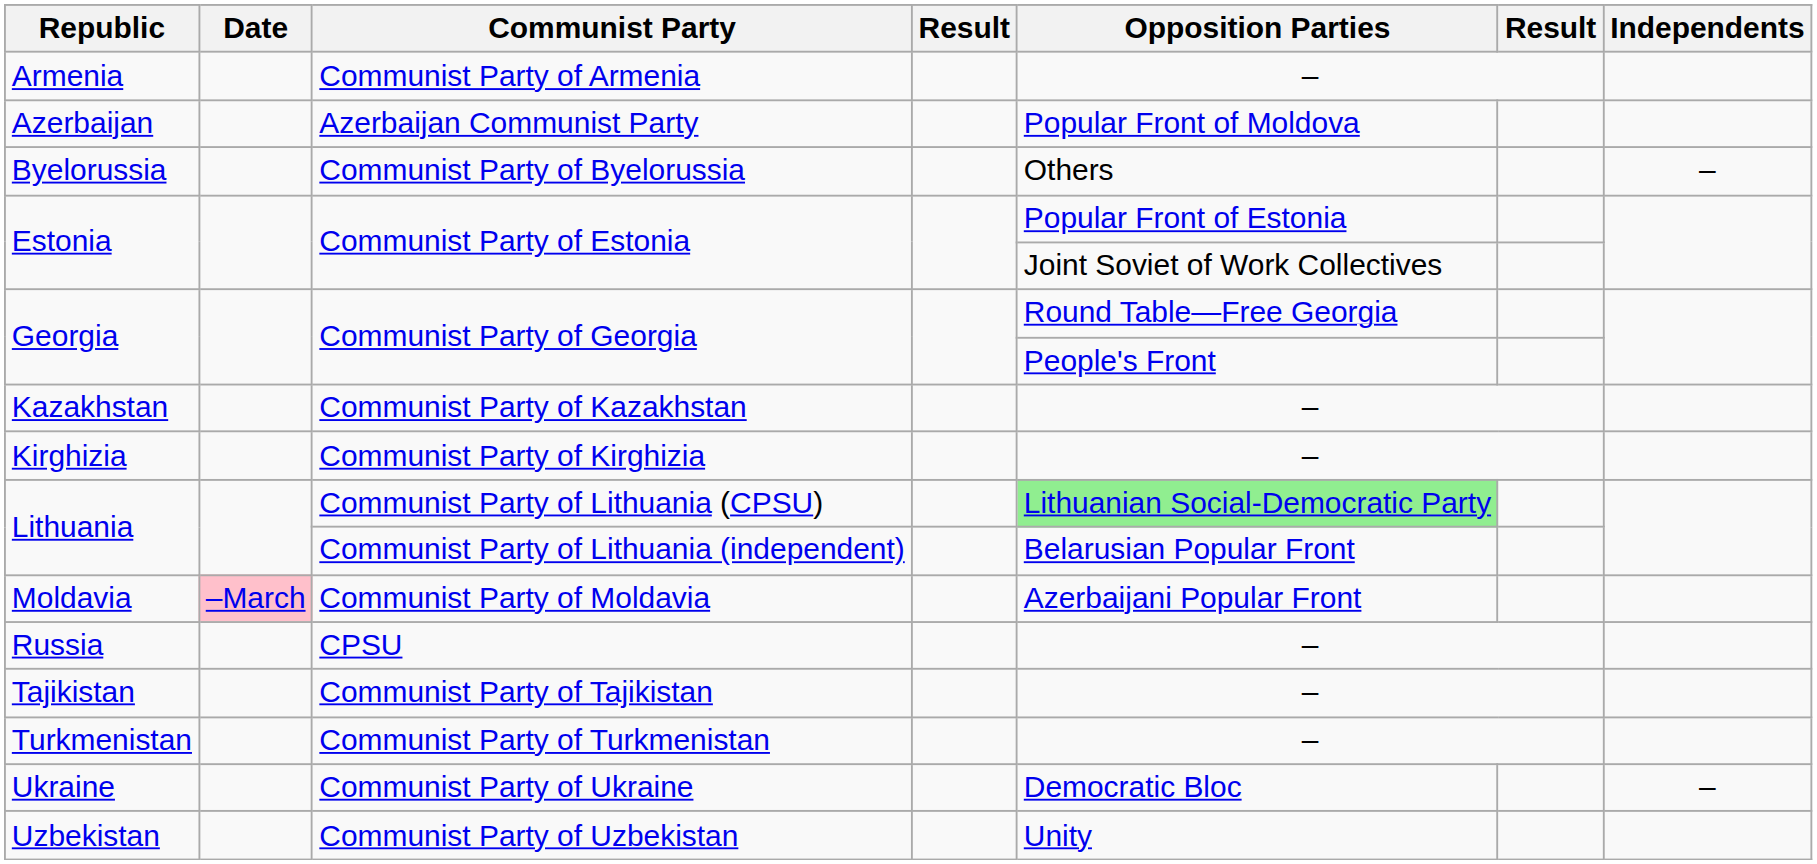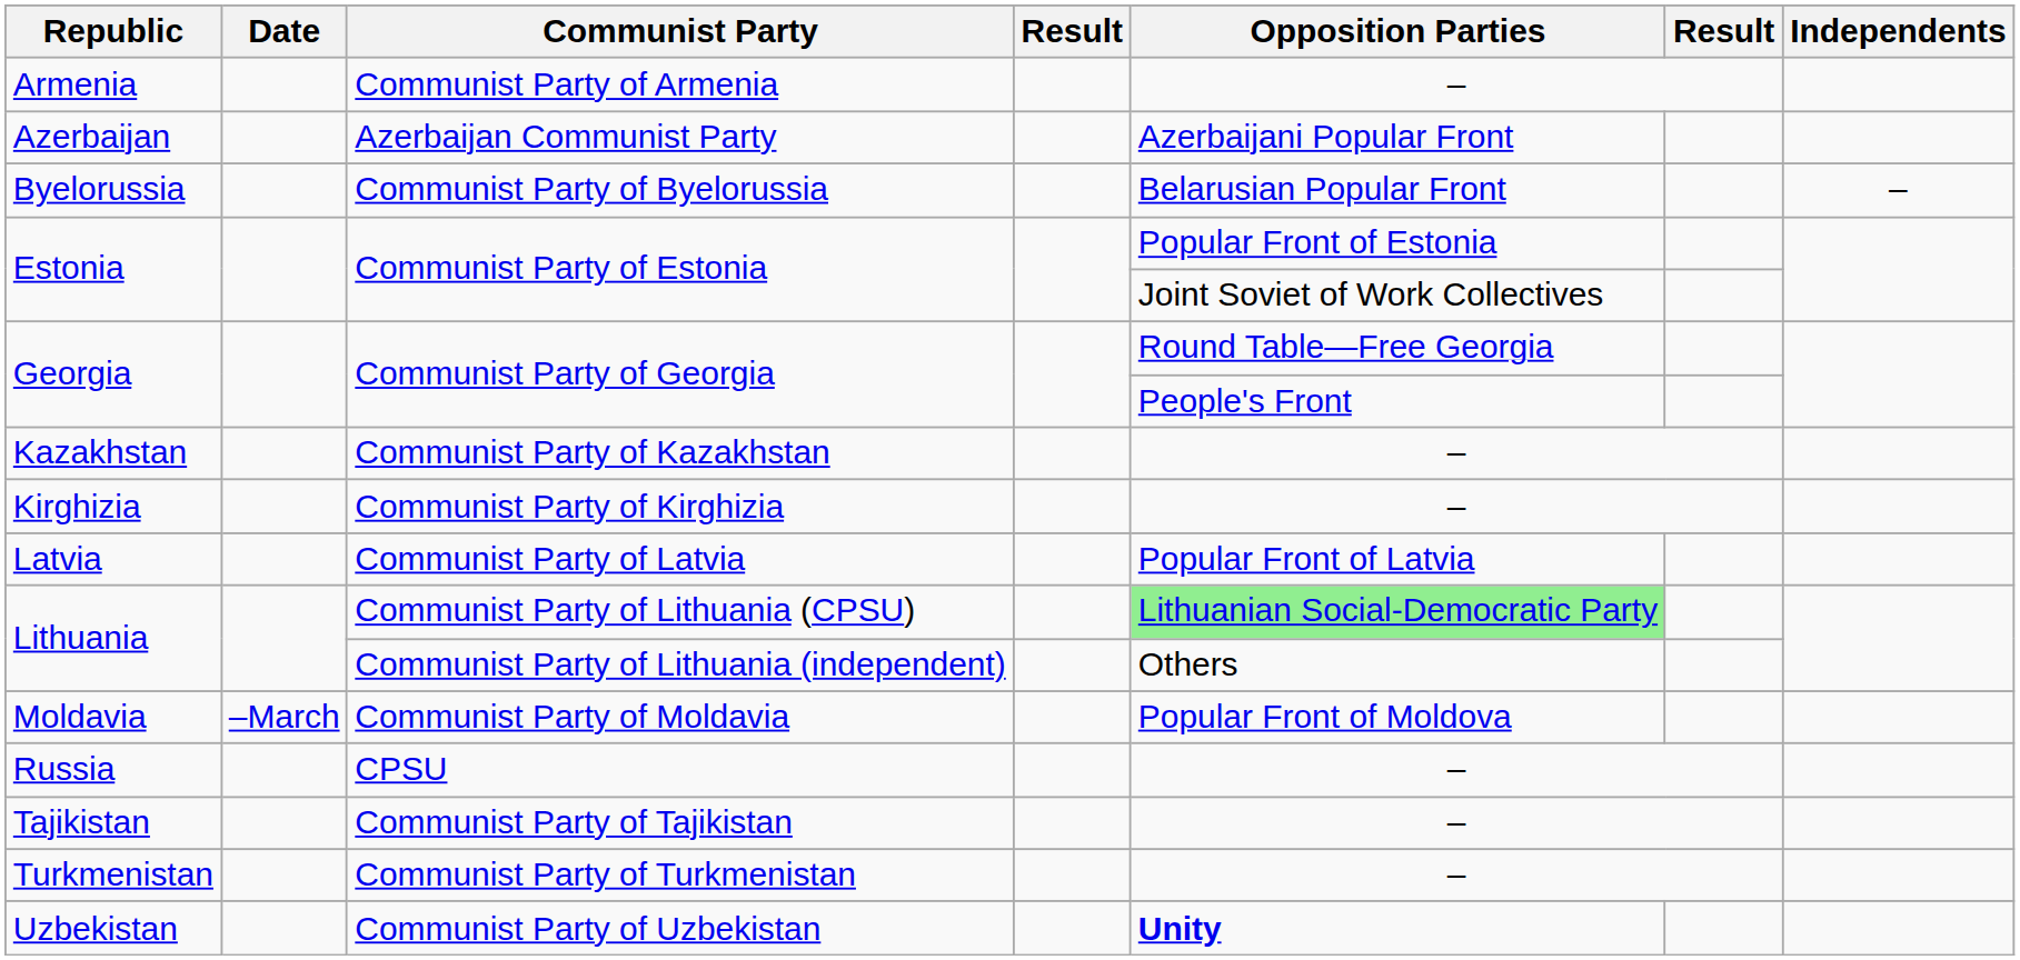Azerbaijan Communist Party | Opposition Parties: Popular Front of Moldova -> Azerbaijani Popular Front
Communist Party of Byelorussia | Opposition Parties: Others -> Belarusian Popular Front
+ row: Latvia | Communist Party of Latvia | Popular Front of Latvia
Communist Party of Lithuania (independent) | Opposition Parties: Belarusian Popular Front -> Others
Communist Party of Moldavia | Date: pink background -> no background
Communist Party of Moldavia | Opposition Parties: Azerbaijani Popular Front -> Popular Front of Moldova
- row: Ukraine | Communist Party of Ukraine | Democratic Bloc | –
Communist Party of Uzbekistan | Opposition Parties: normal -> bold
